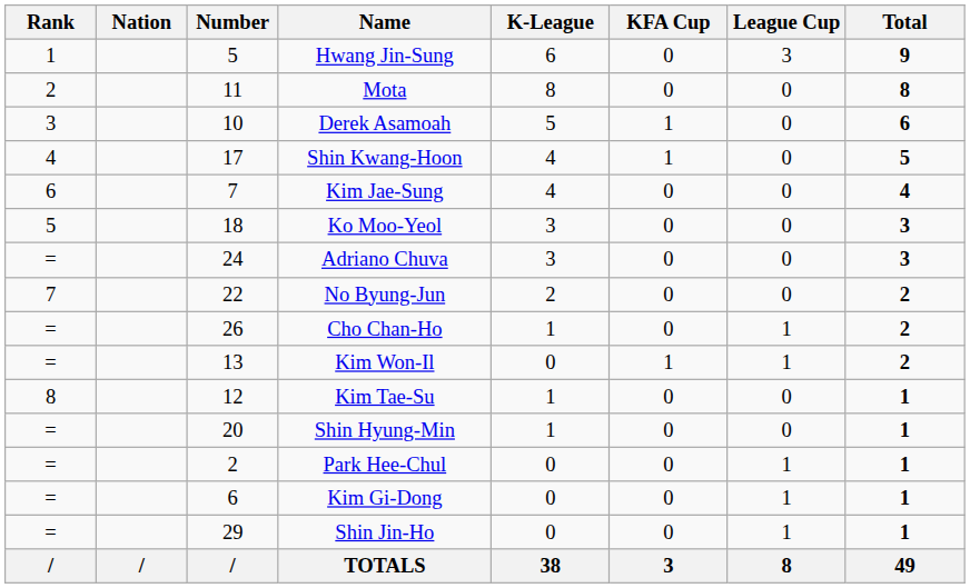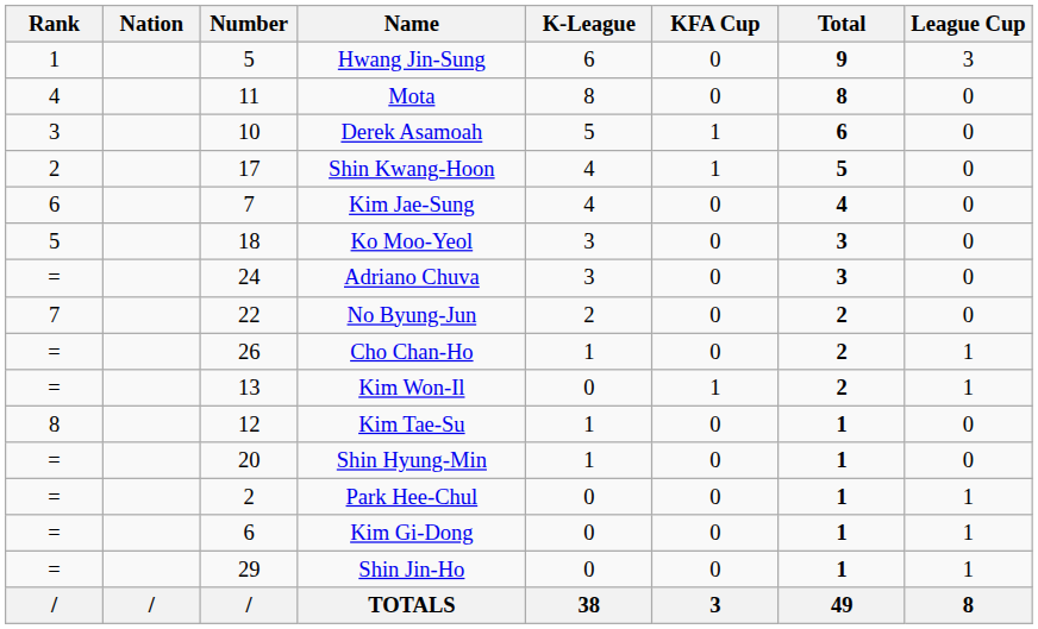columns swapped: League Cup <-> Total
Mota | Rank: 2 -> 4
Shin Kwang-Hoon | Rank: 4 -> 2
